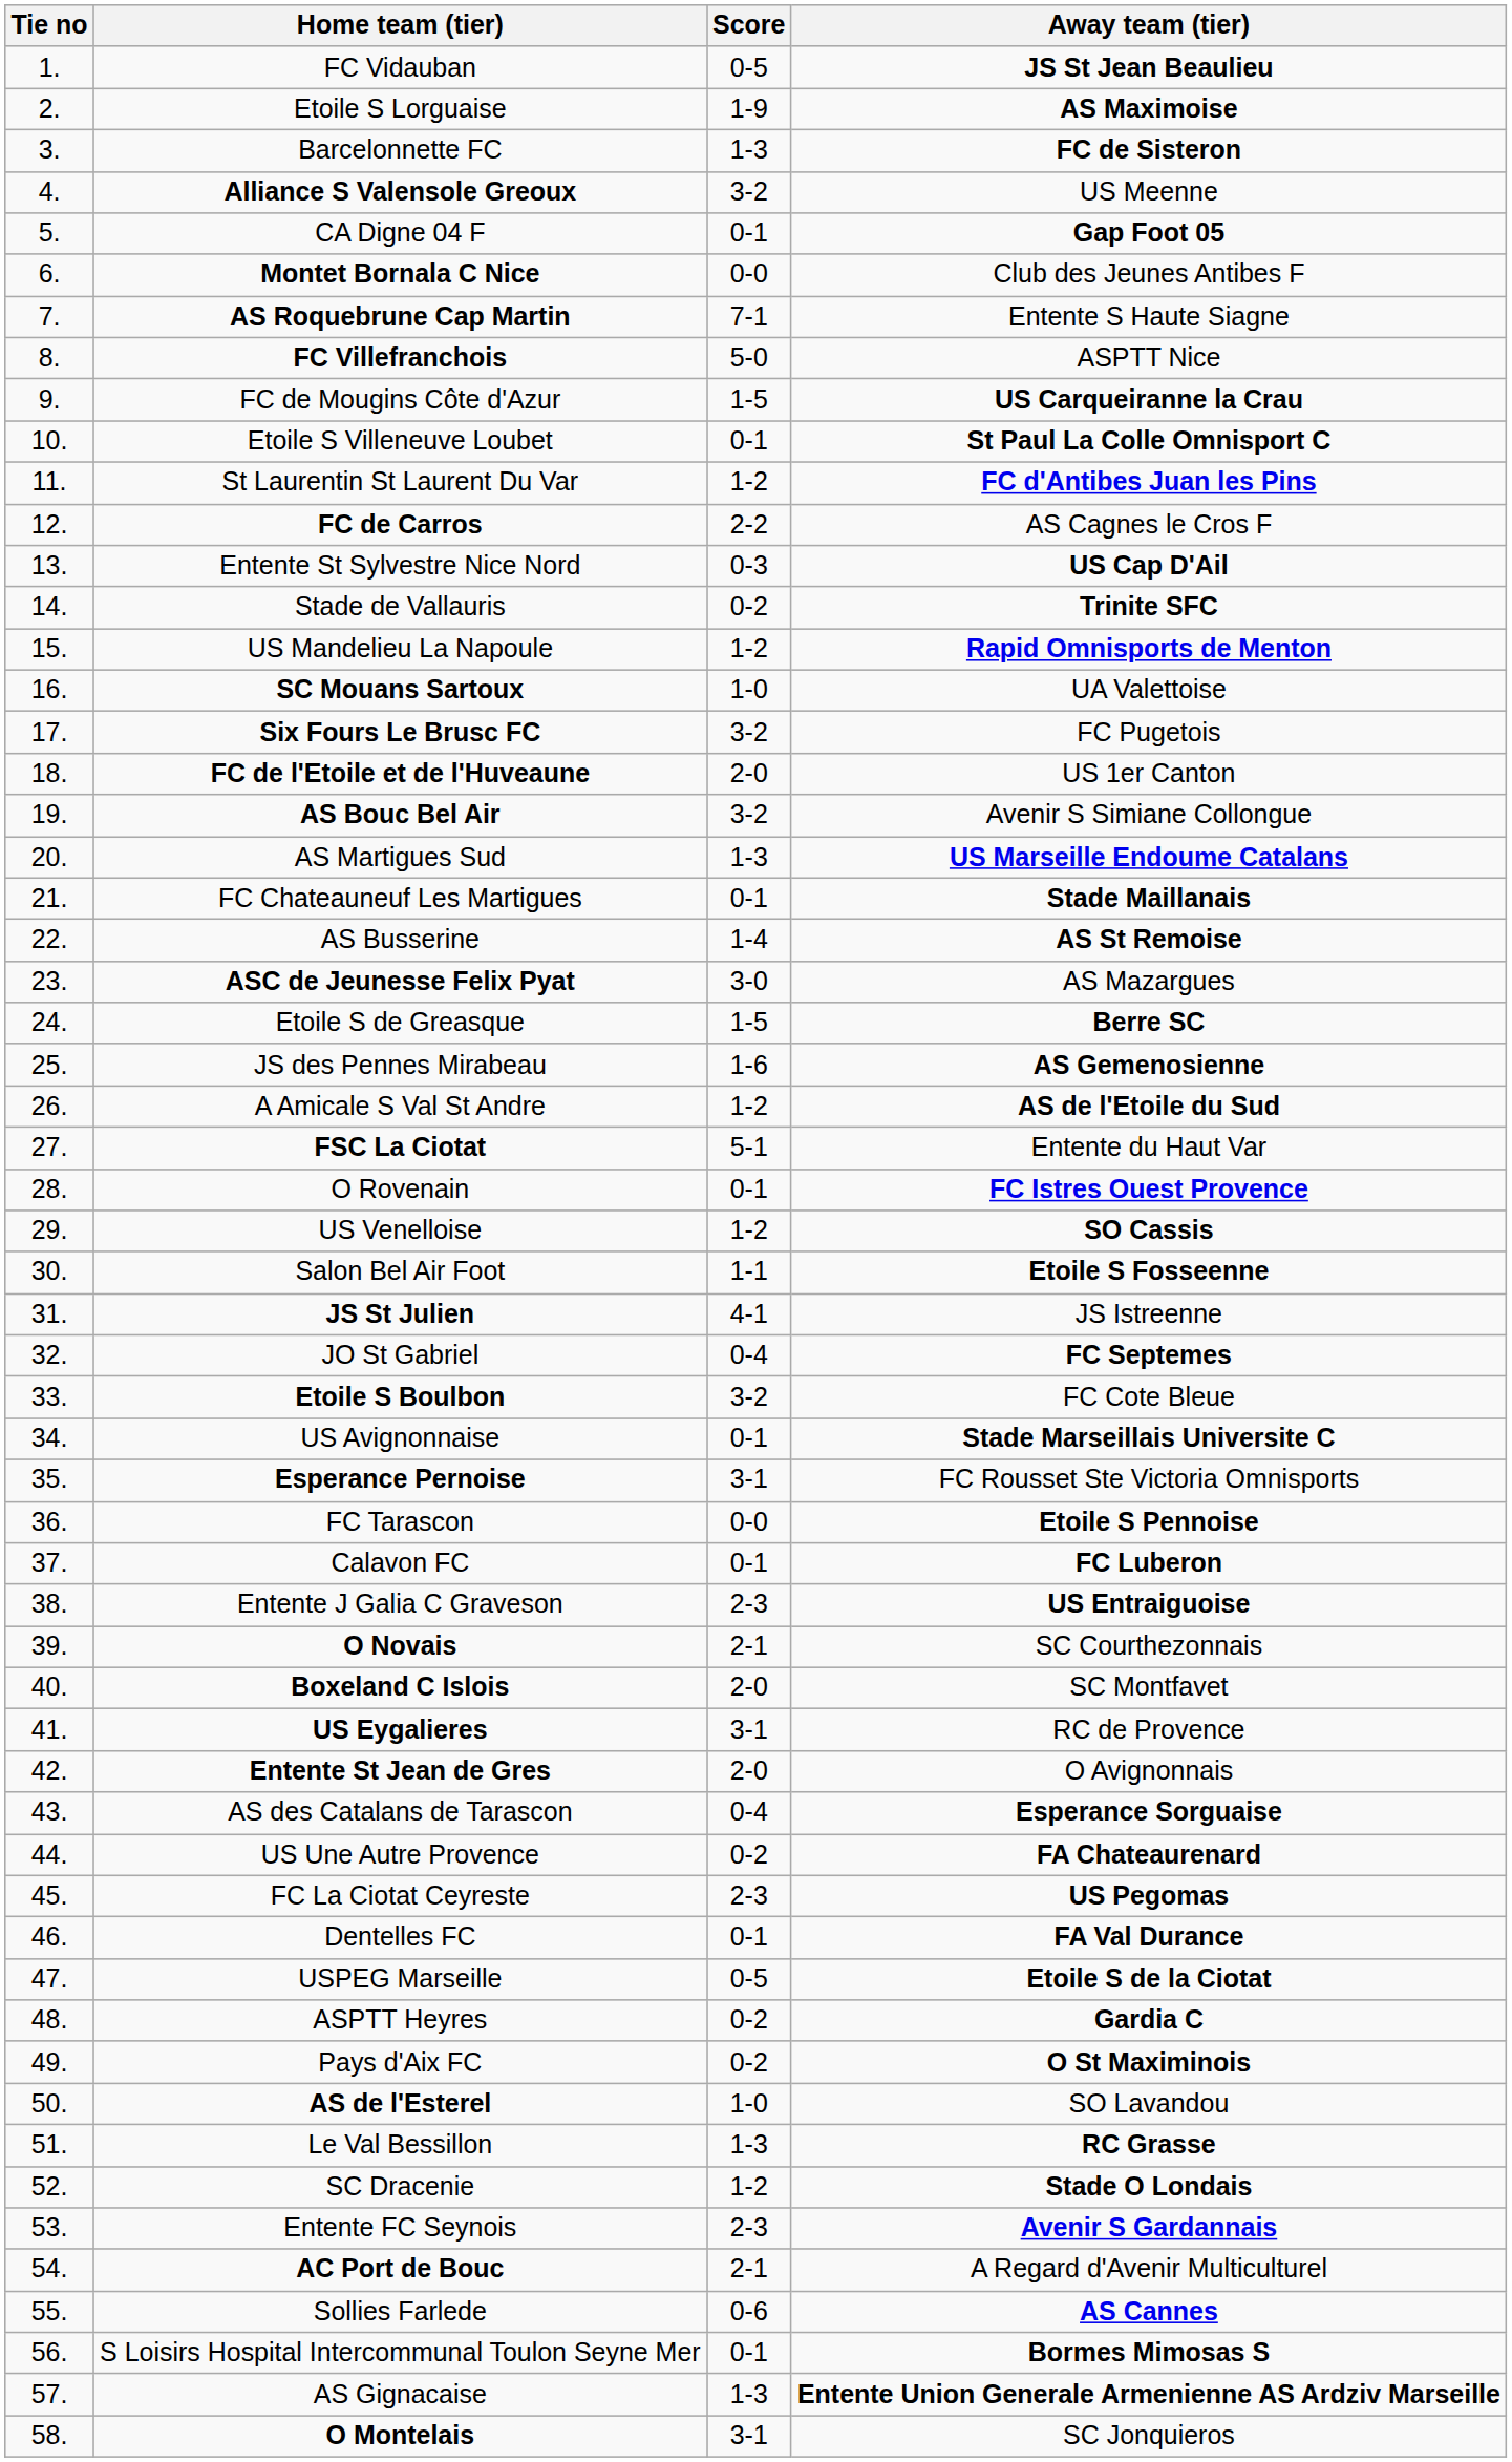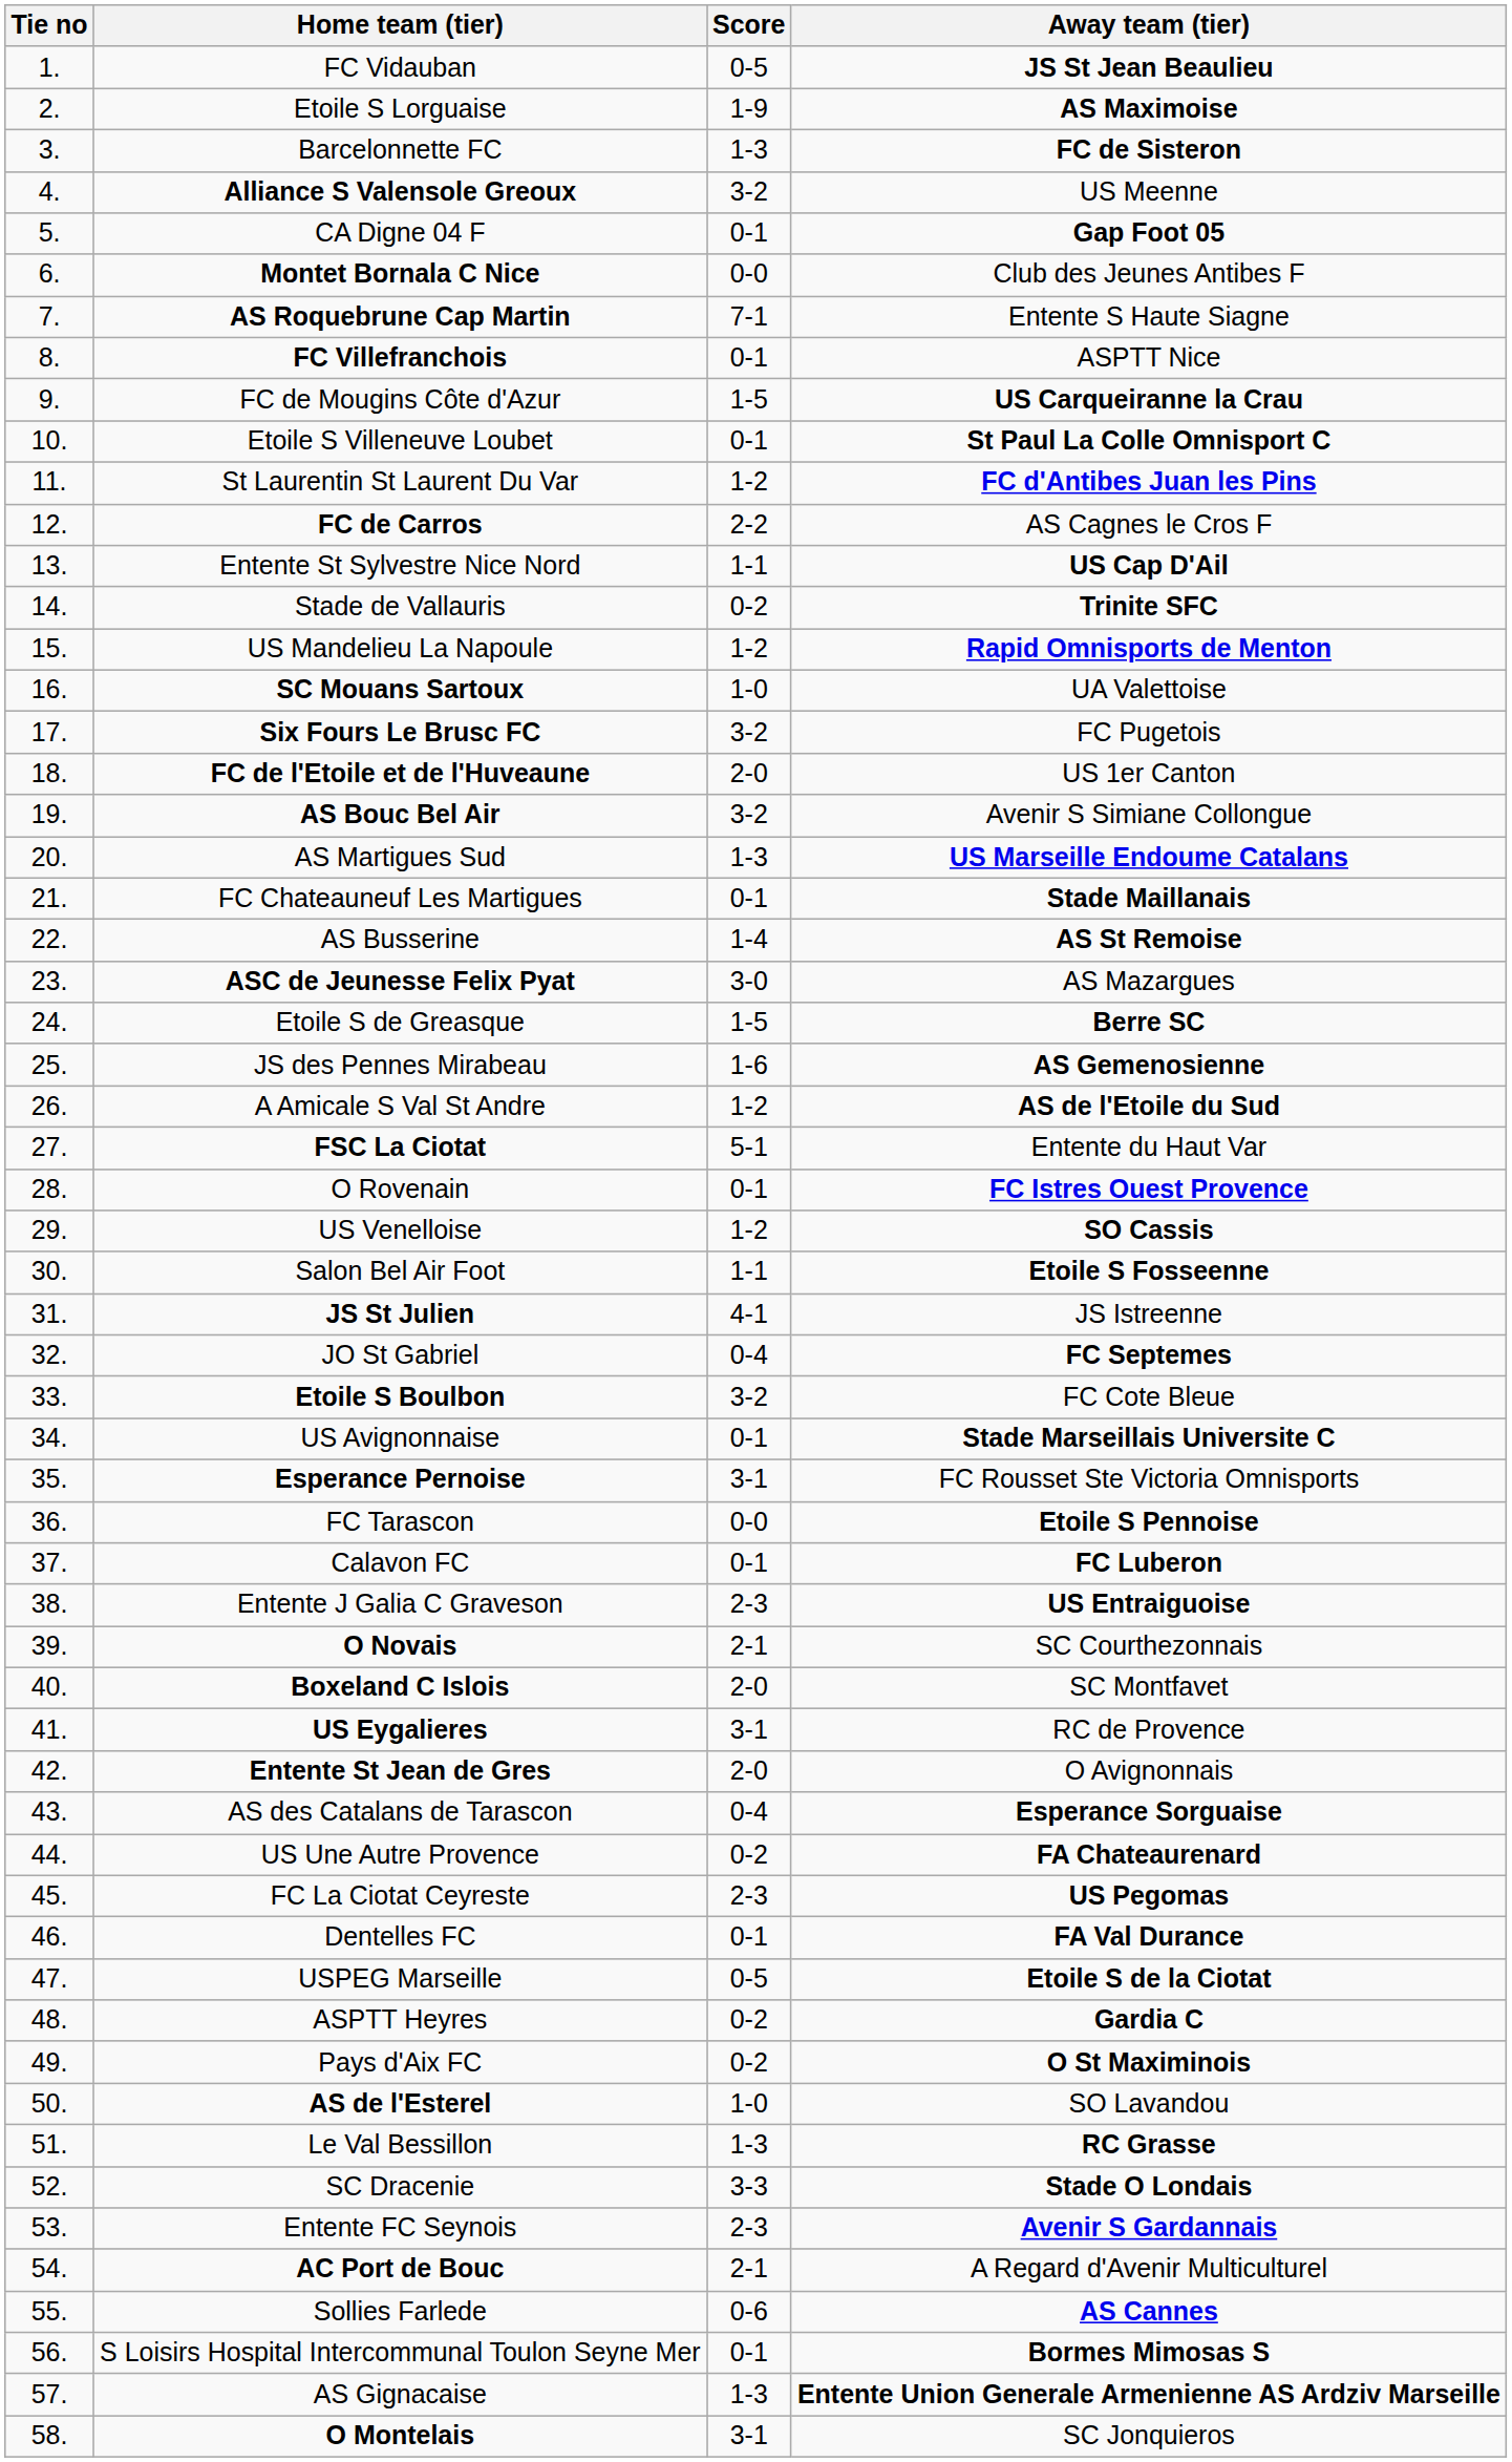FC Villefranchois | Score: 5-0 -> 0-1
Entente St Sylvestre Nice Nord | Score: 0-3 -> 1-1
SC Dracenie | Score: 1-2 -> 3-3
